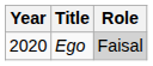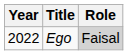Ego | Year: 2020 -> 2022
